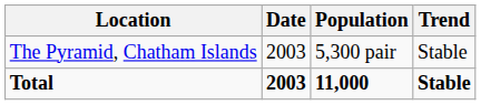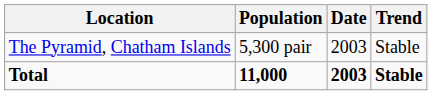columns swapped: Population <-> Date
